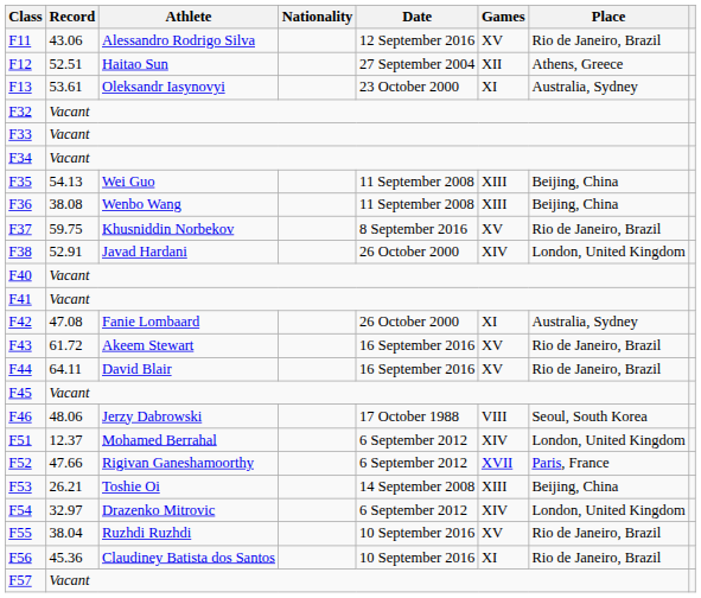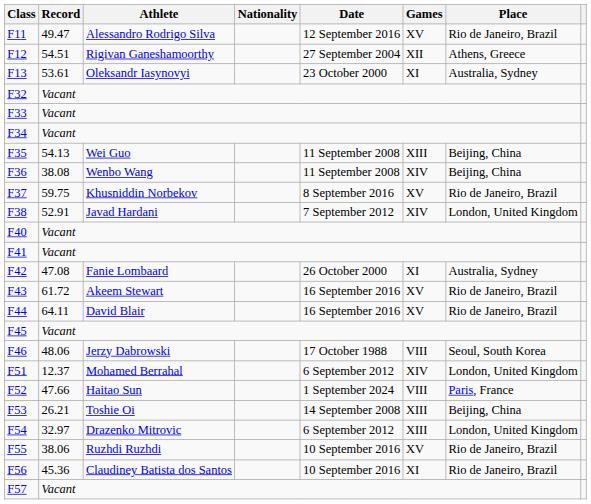F11 | Record: 43.06 -> 49.47
F12 | Record: 52.51 -> 54.51
F12 | Athlete: Haitao Sun -> Rigivan Ganeshamoorthy
F36 | Games: XIII -> XIV
F38 | Date: 26 October 2000 -> 7 September 2012
F52 | Athlete: Rigivan Ganeshamoorthy -> Haitao Sun
F52 | Date: 6 September 2012 -> 1 September 2024
F52 | Games: XVII -> VIII
F54 | Games: XIV -> XIII
F55 | Record: 38.04 -> 38.06
